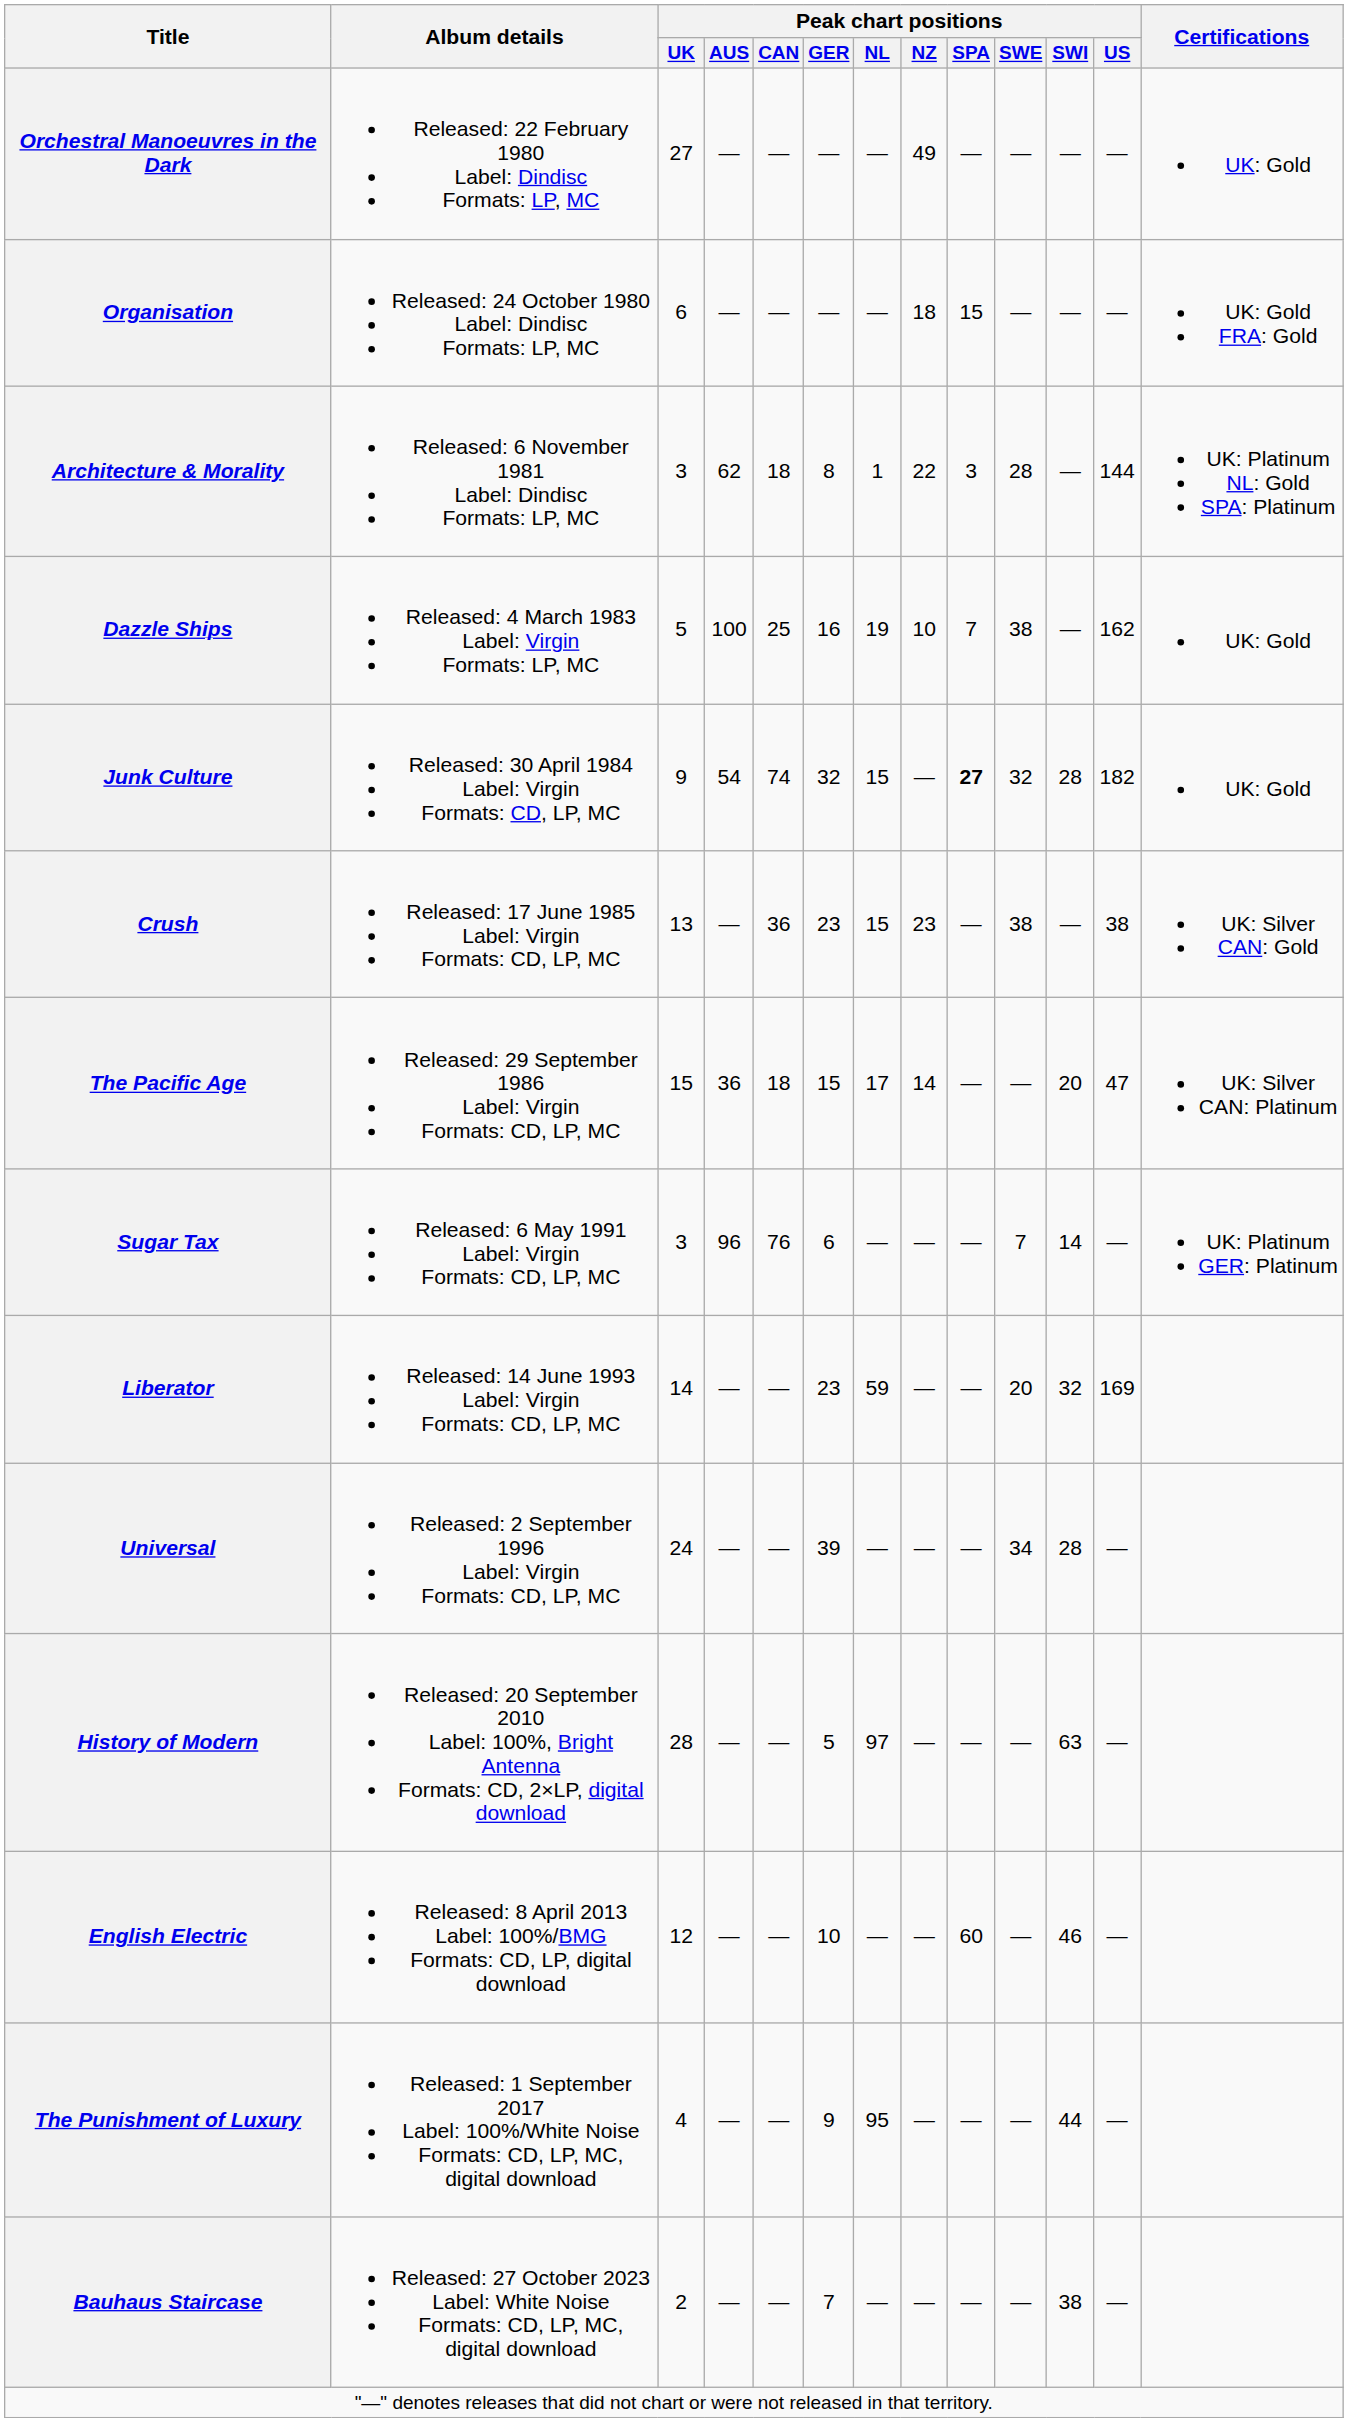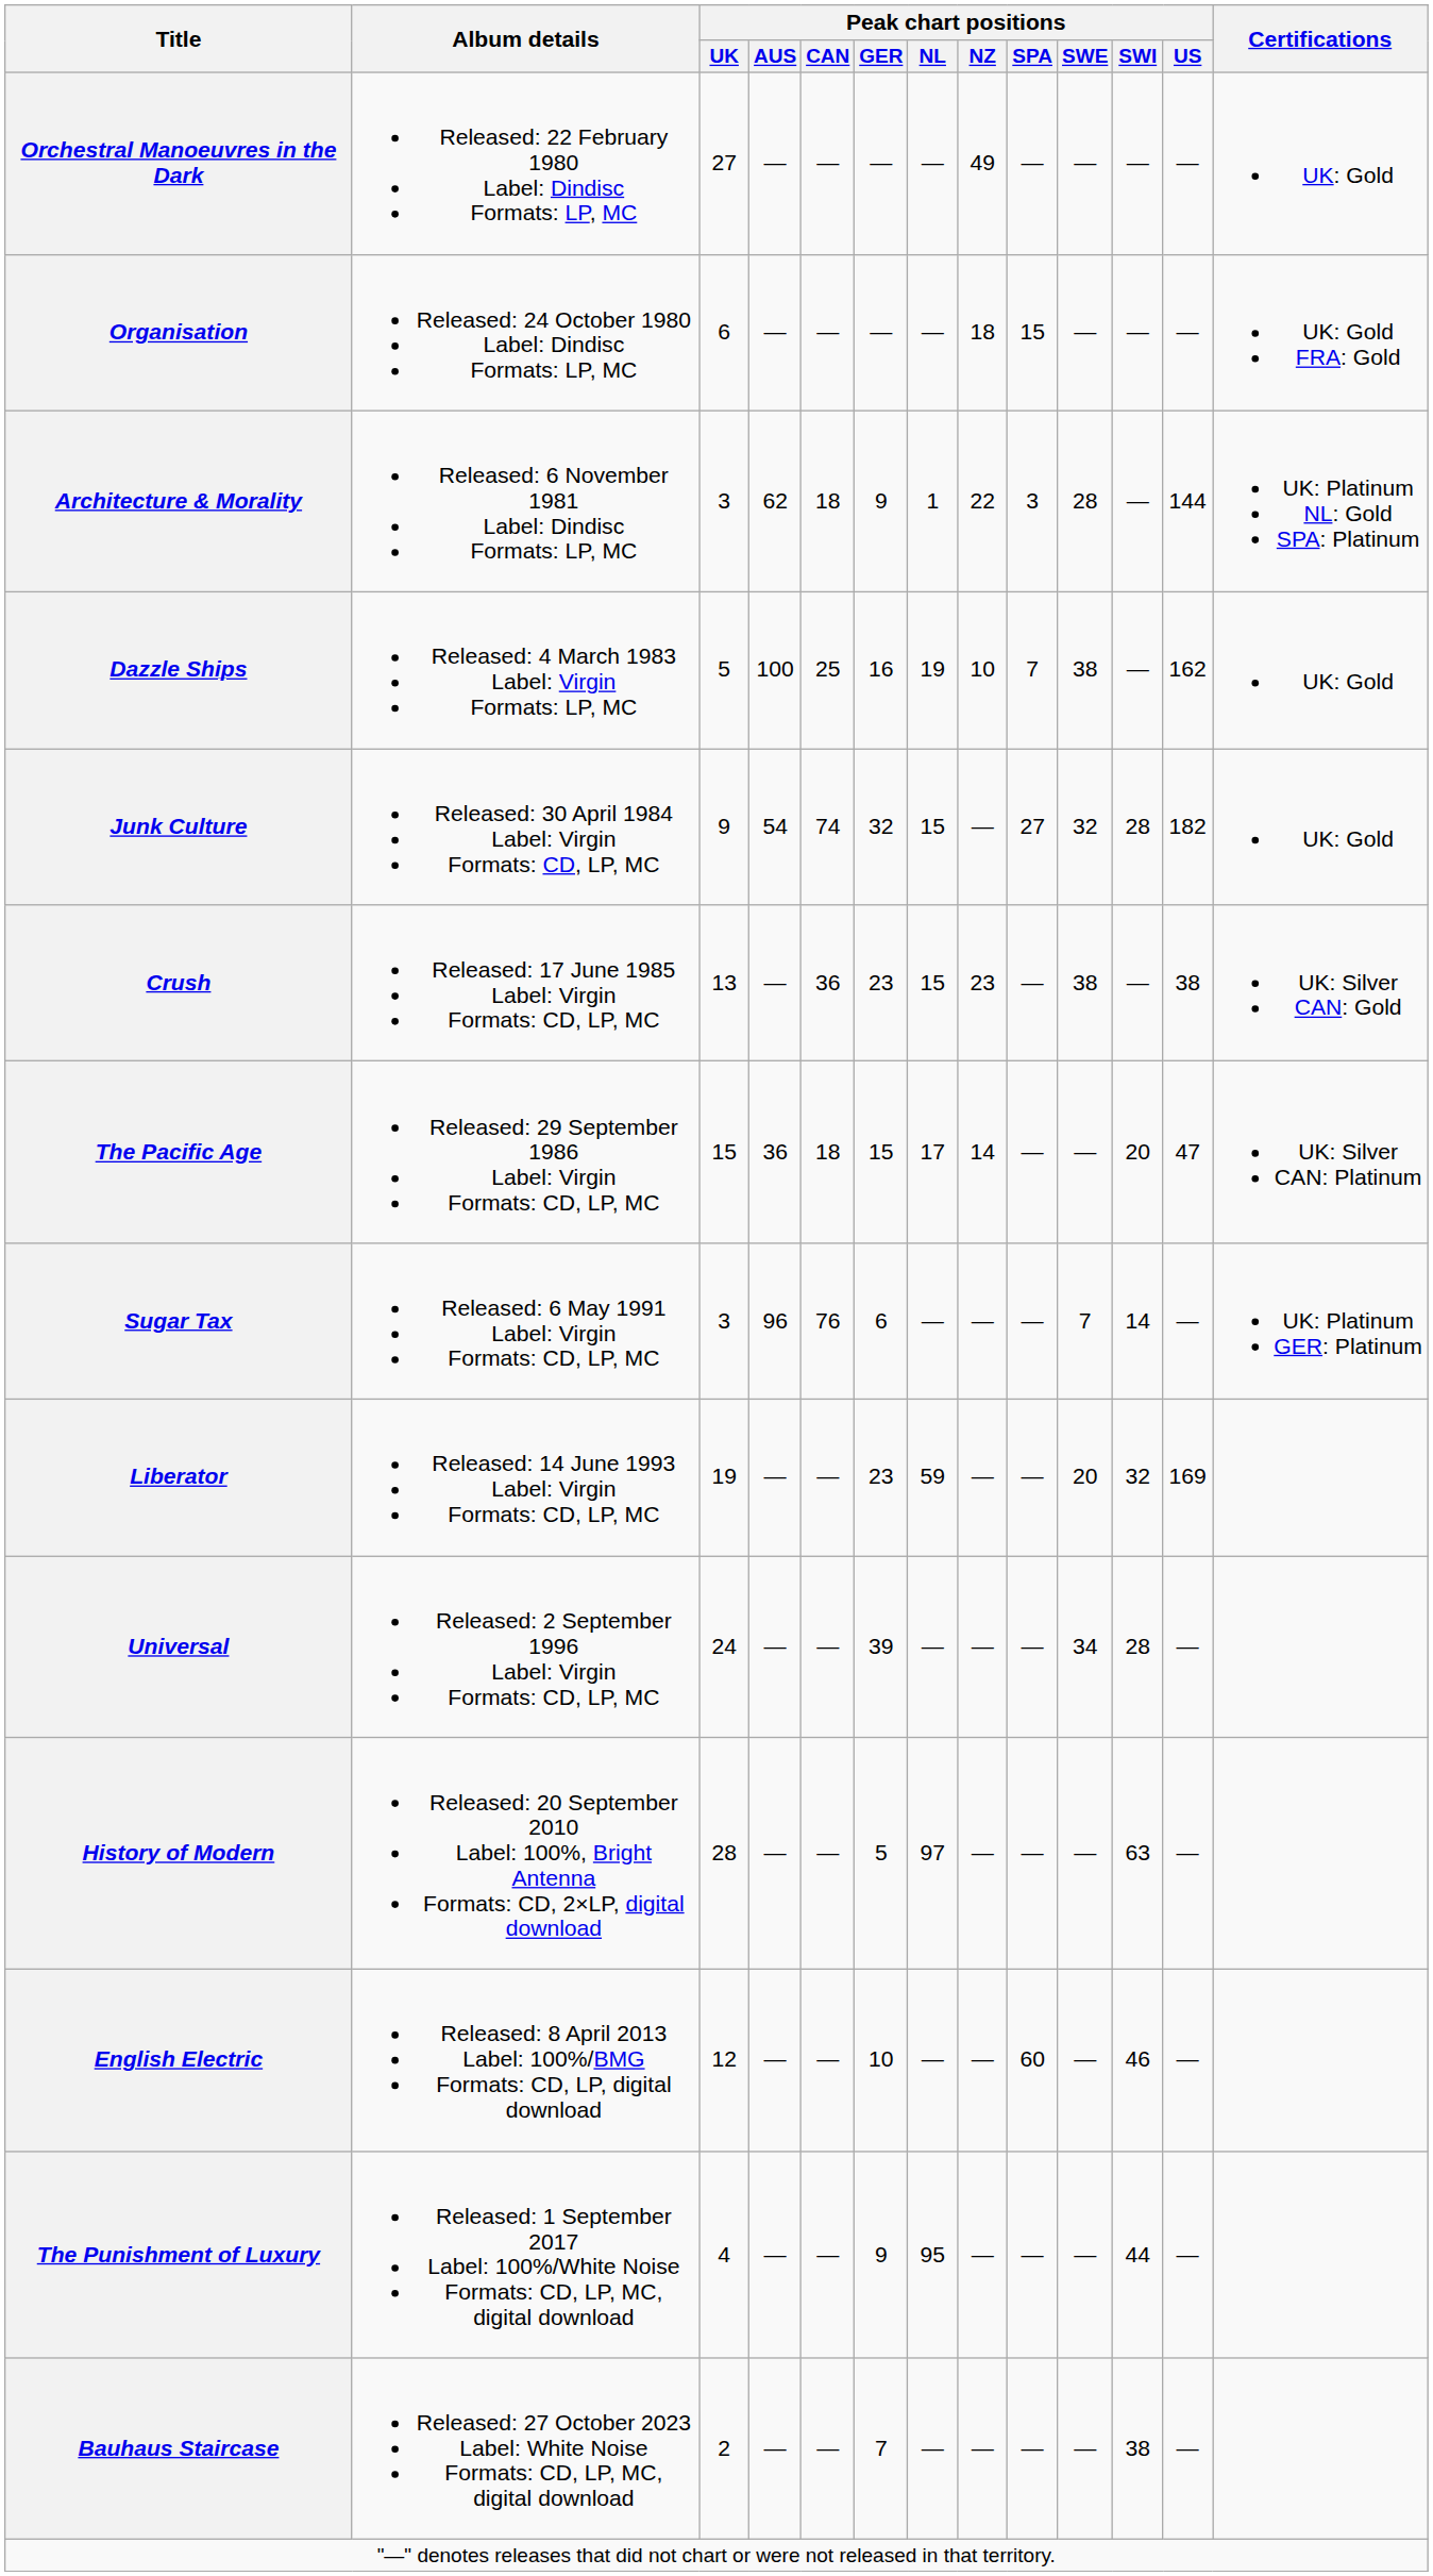Architecture & Morality | Peak chart positions / GER: 8 -> 9
Junk Culture | Peak chart positions / SPA: bold -> normal
Liberator | Peak chart positions / UK: 14 -> 19
